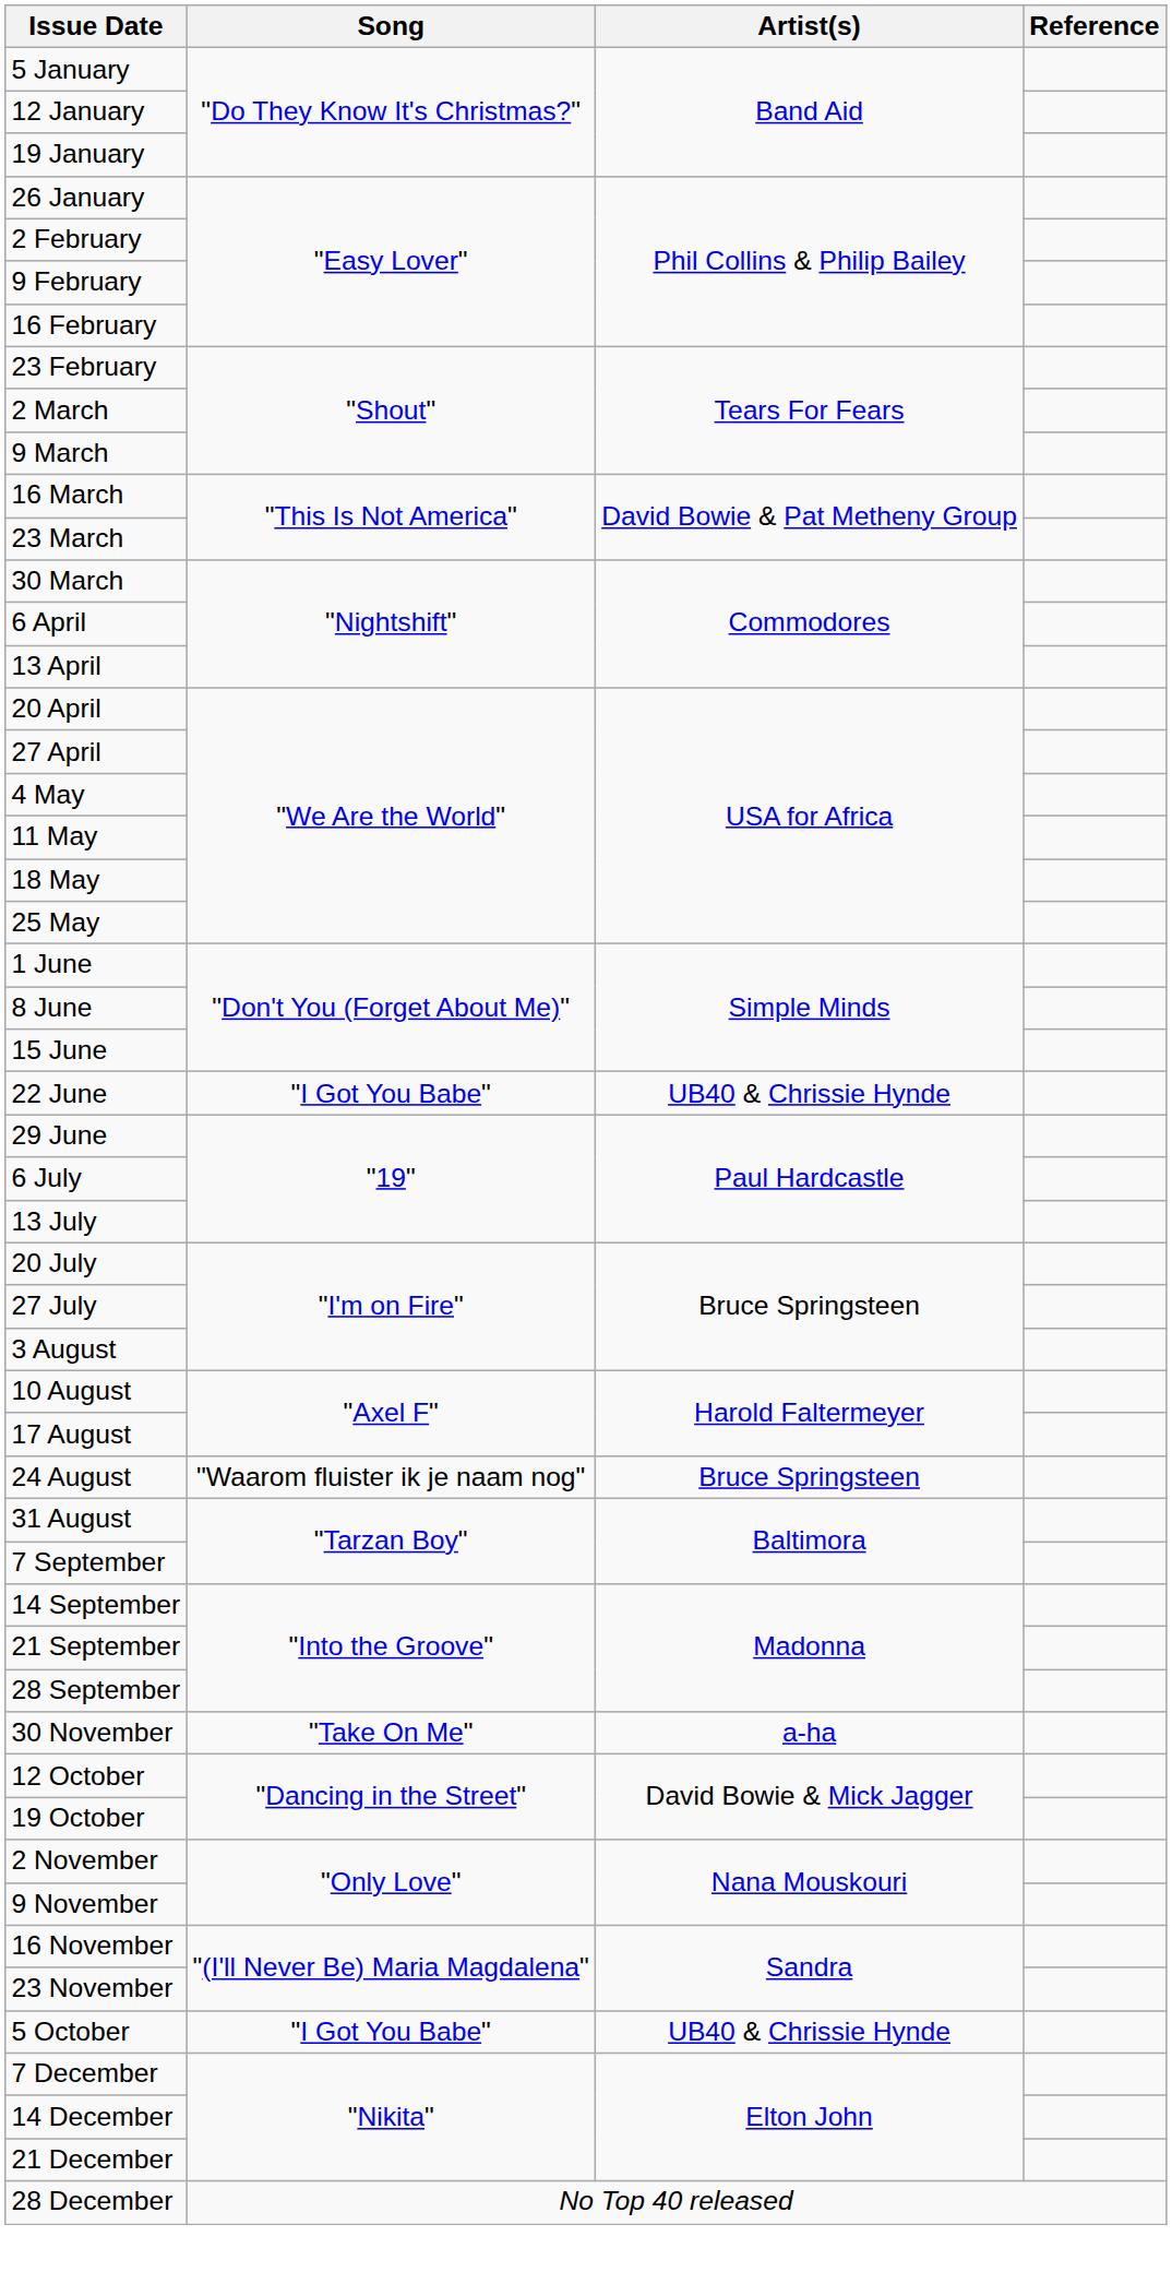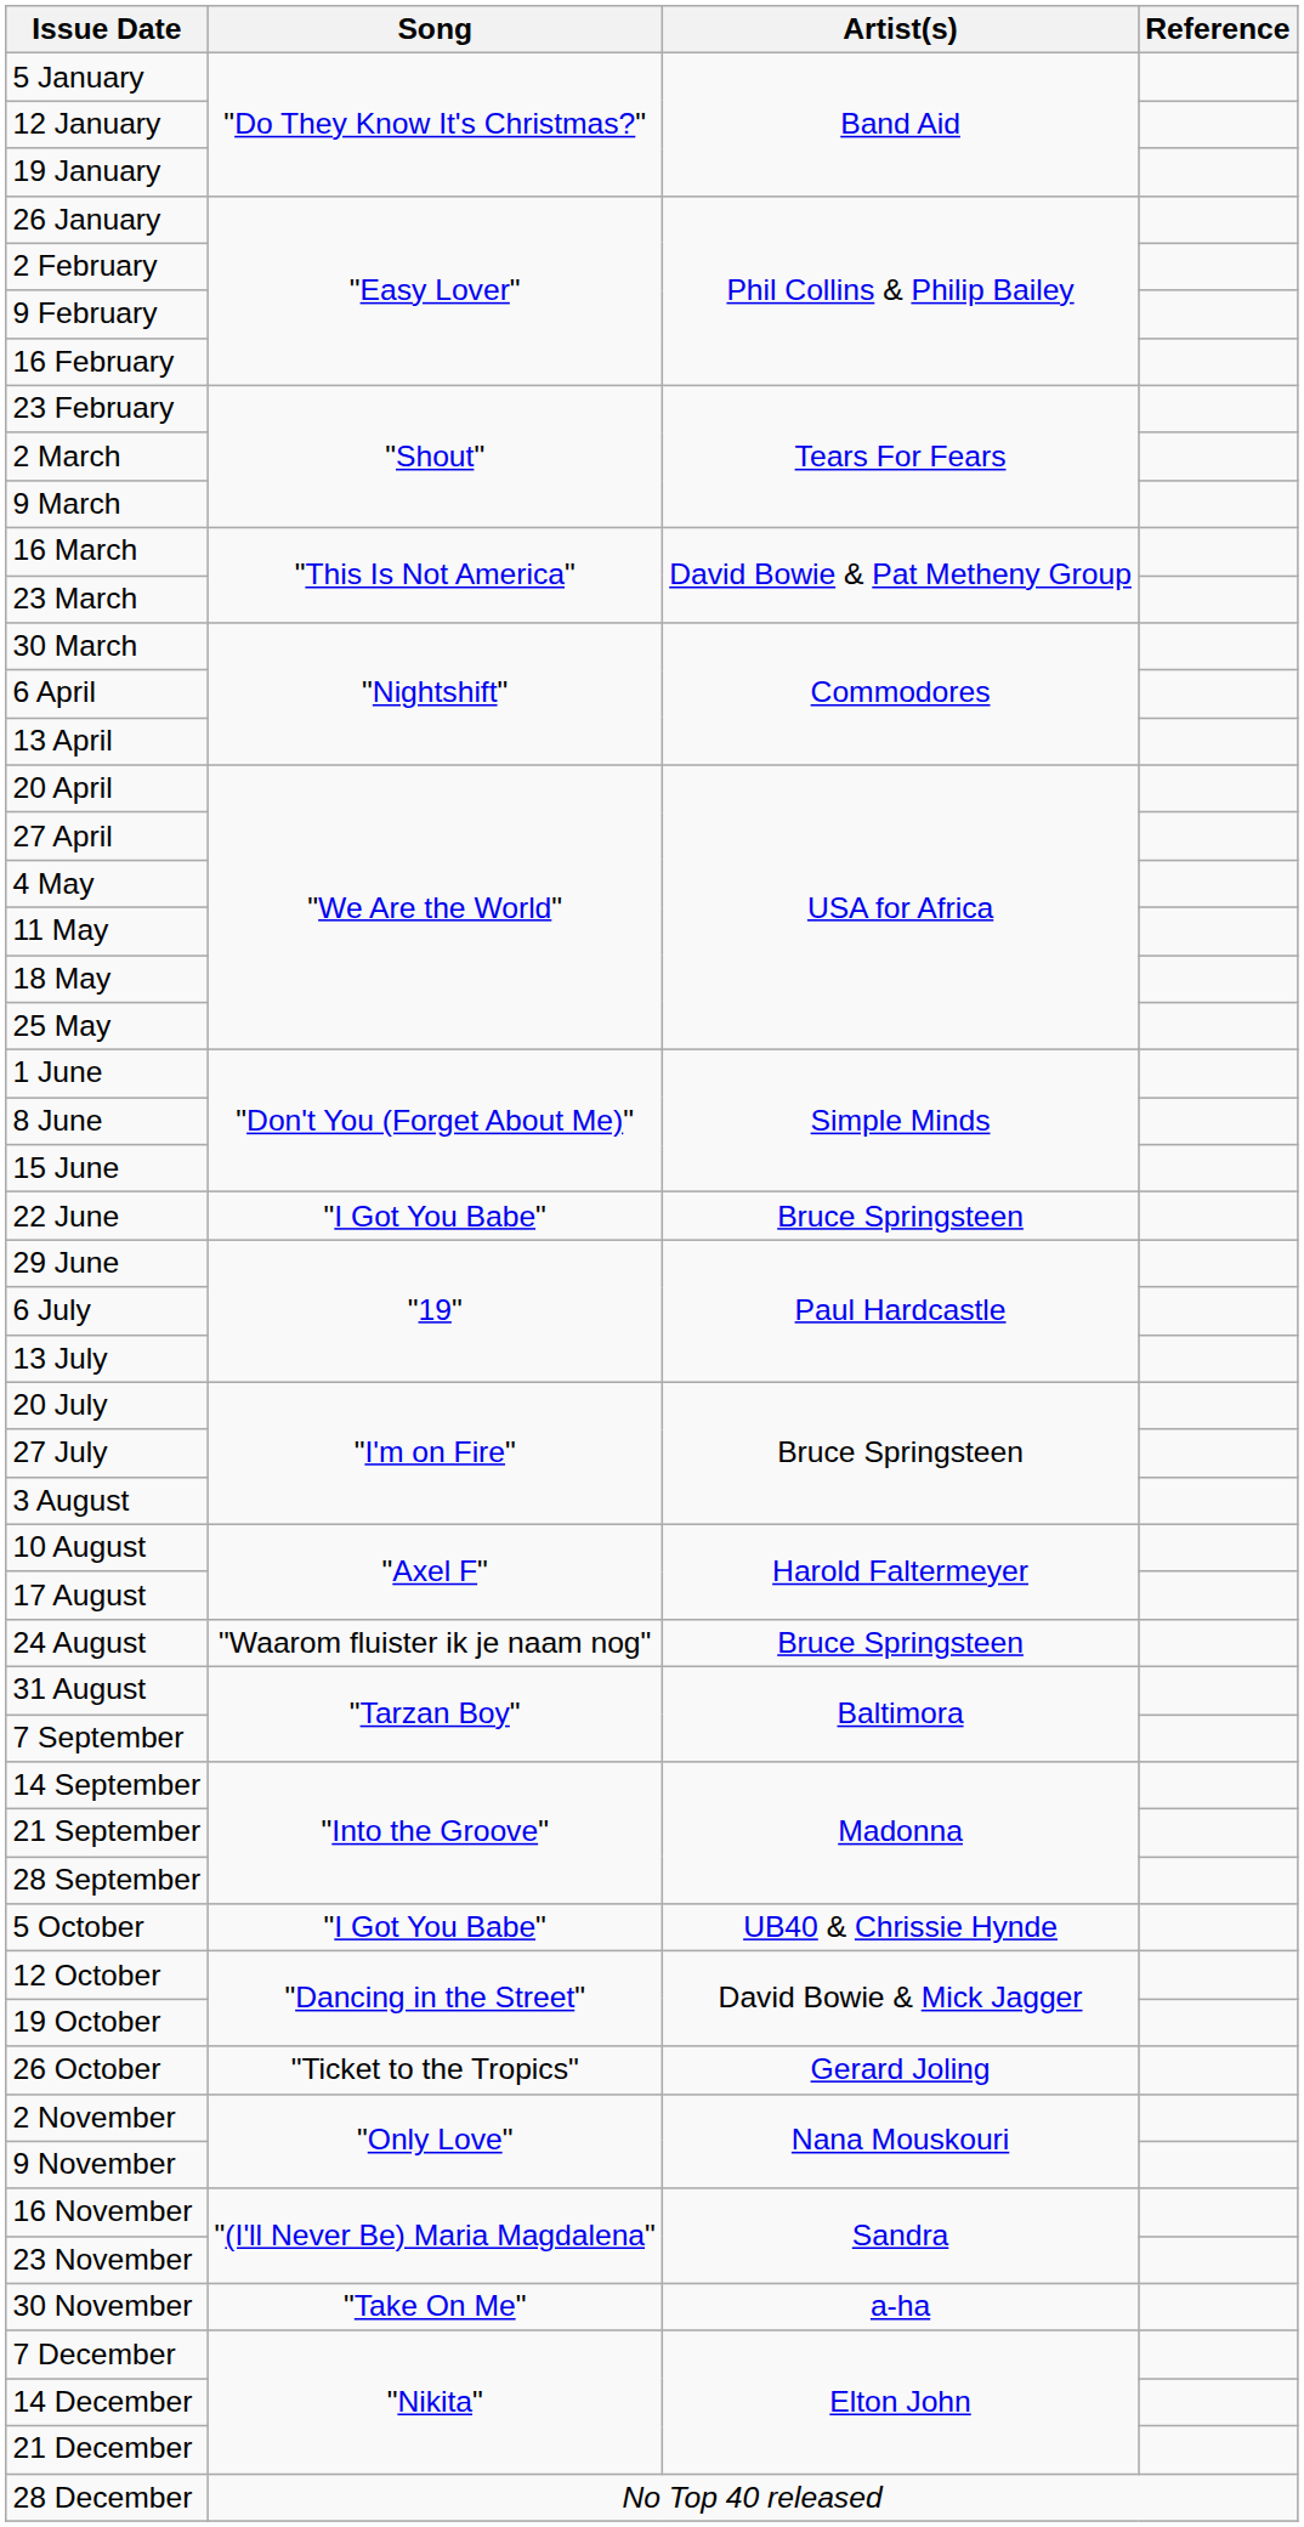22 June | Artist(s): UB40 & Chrissie Hynde -> Bruce Springsteen
rows swapped: 5 October <-> 30 November
+ row: 26 October | "Ticket to the Tropics" | Gerard Joling
